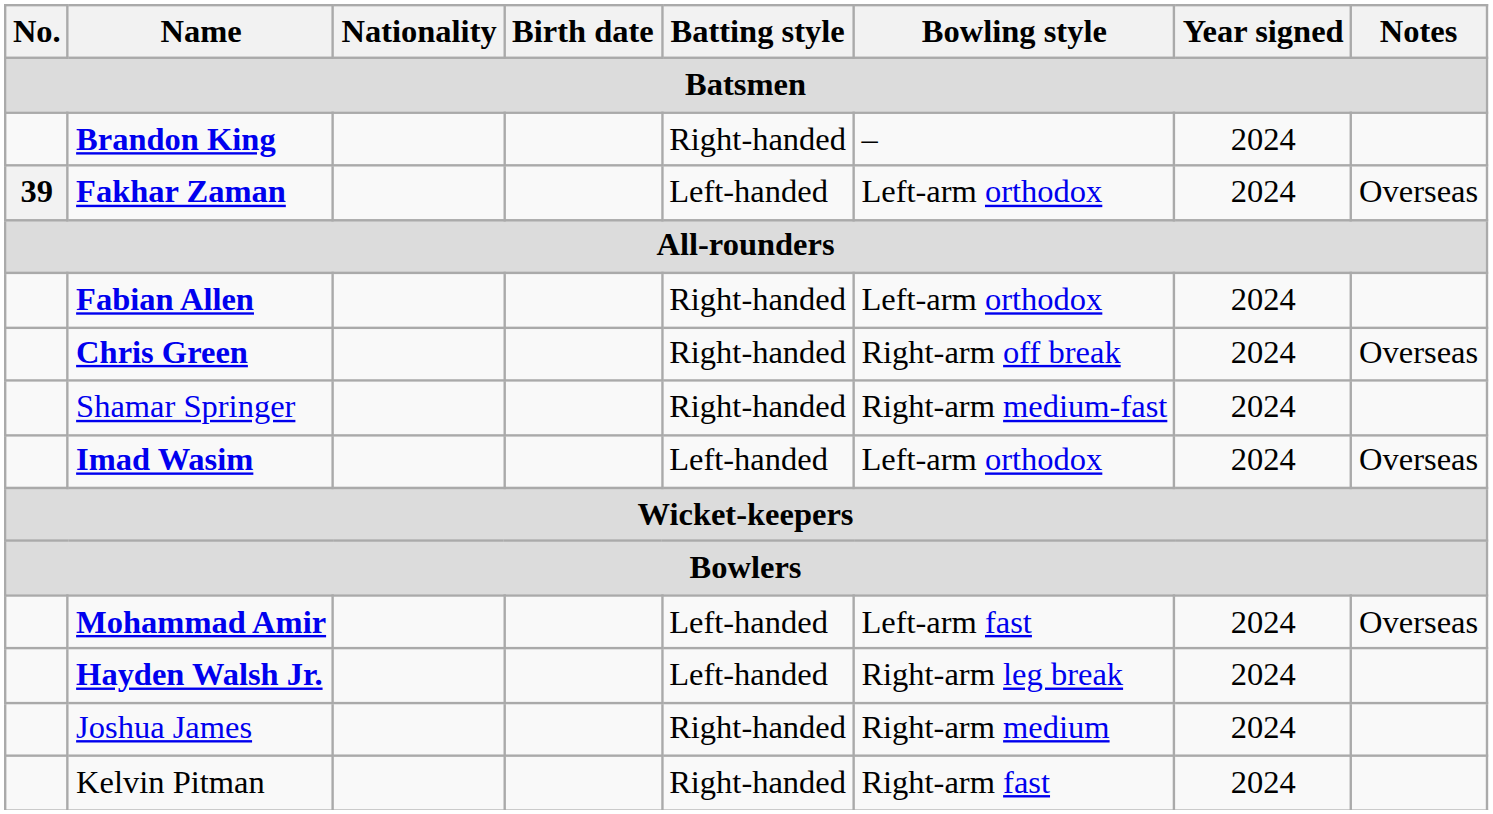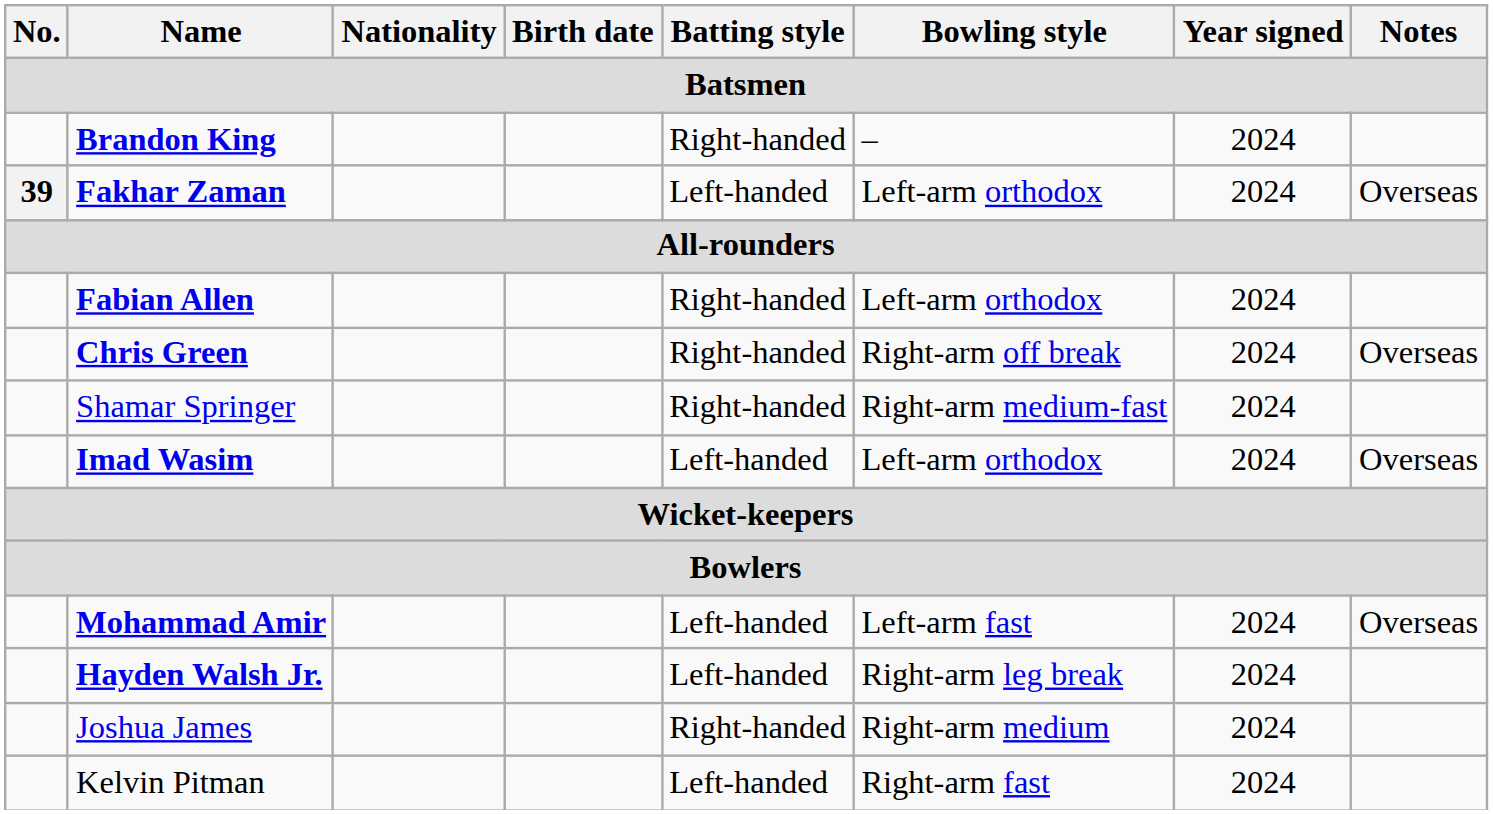Kelvin Pitman | Batting style: Right-handed -> Left-handed
